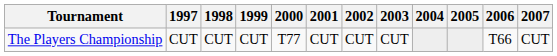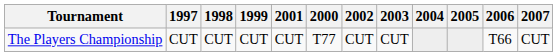columns swapped: 2000 <-> 2001
